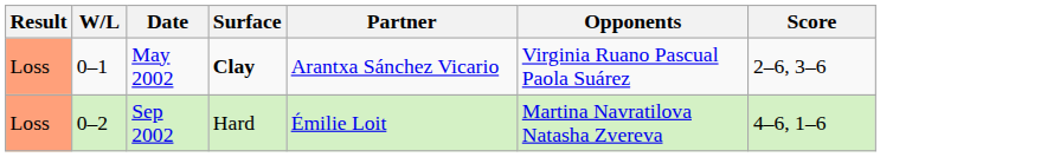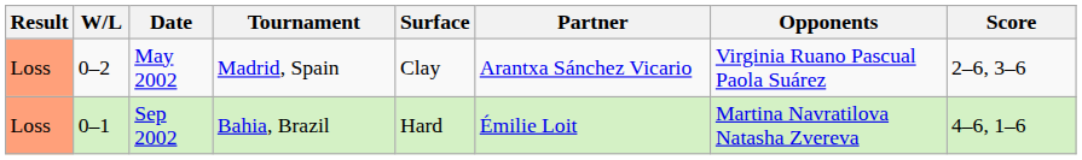+ column: Tournament | Madrid, Spain | Bahia, Brazil
May 2002 | W/L: 0–1 -> 0–2
May 2002 | Surface: bold -> normal
Sep 2002 | W/L: 0–2 -> 0–1
